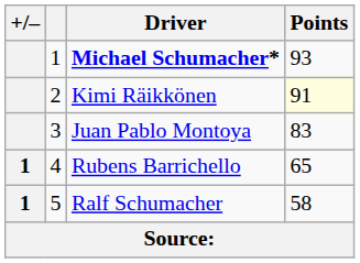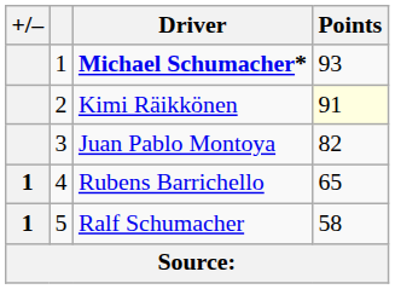Juan Pablo Montoya | Points: 83 -> 82
